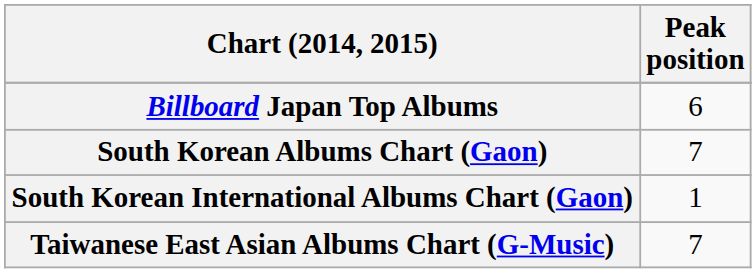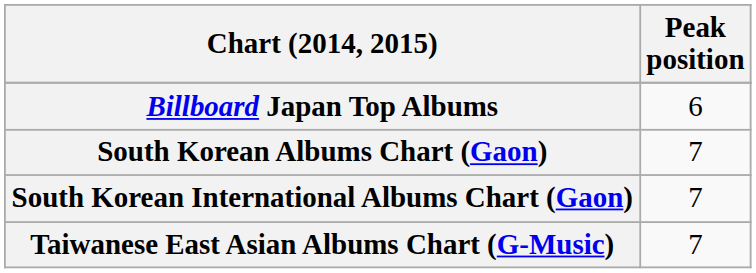South Korean International Albums Chart (Gaon) | Peak position: 1 -> 7
